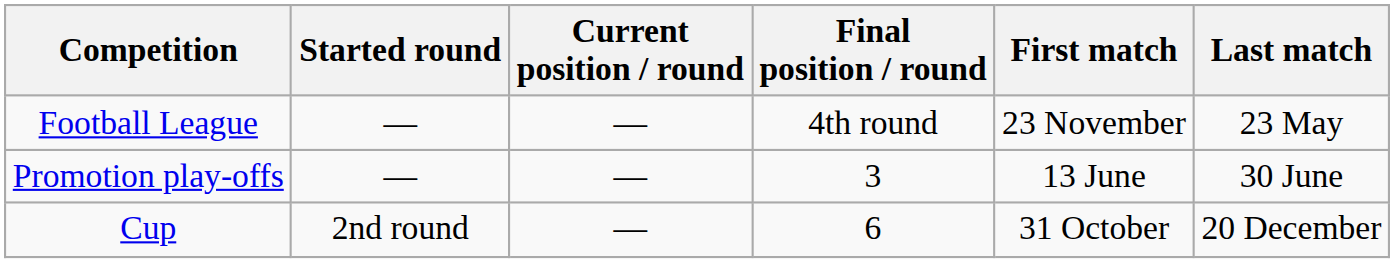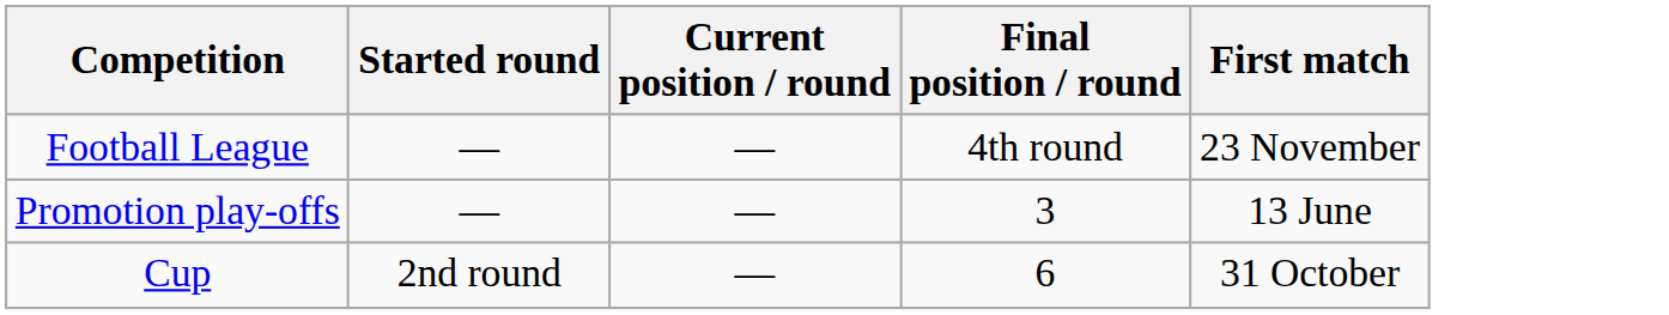- column: Last match | 23 May | 30 June | 20 December
